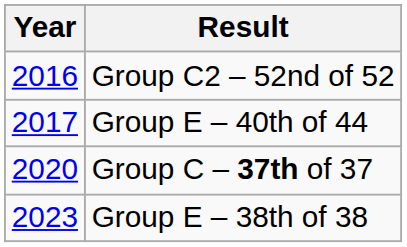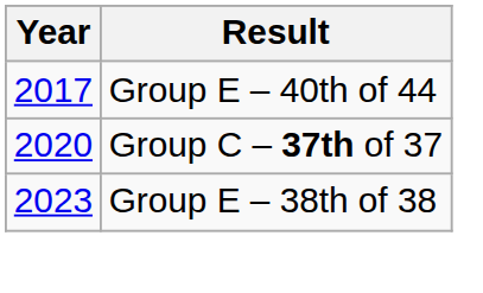- row: 2016 | Group C2 – 52nd of 52
